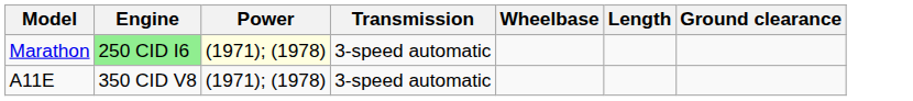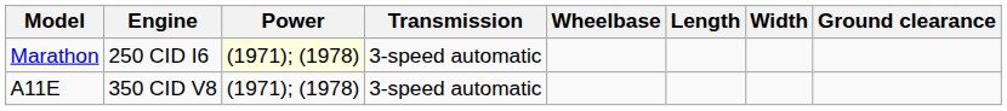+ column: Width
Marathon | Engine: lightgreen background -> no background
